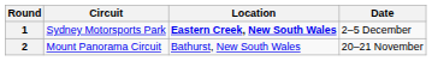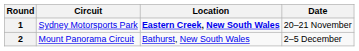1 | Date: 2–5 December -> 20–21 November
2 | Date: 20–21 November -> 2–5 December
